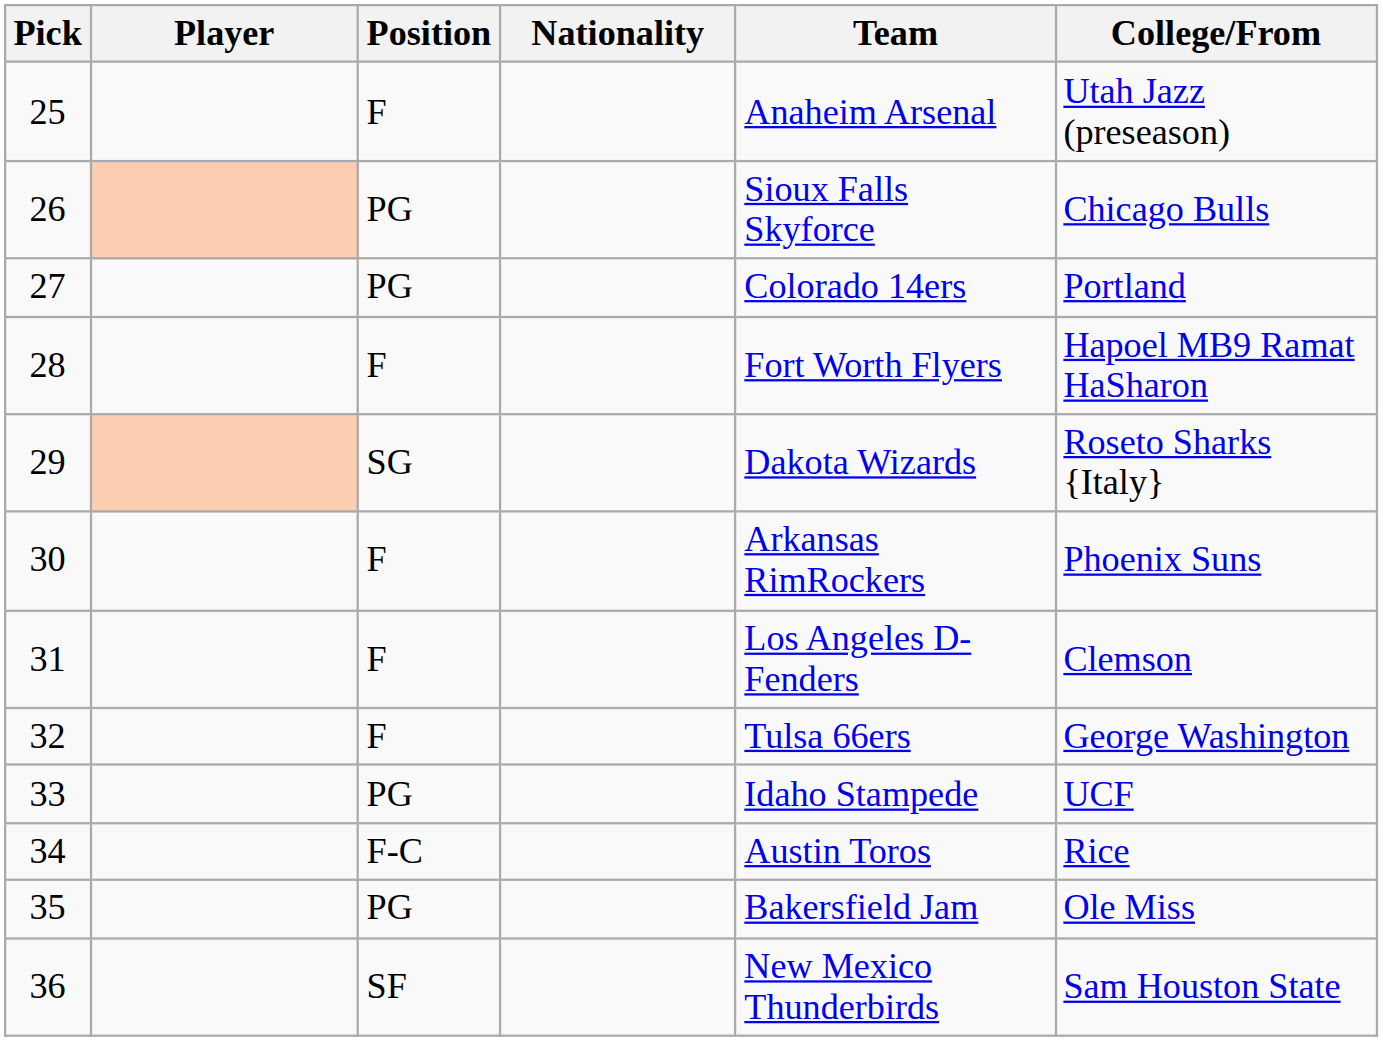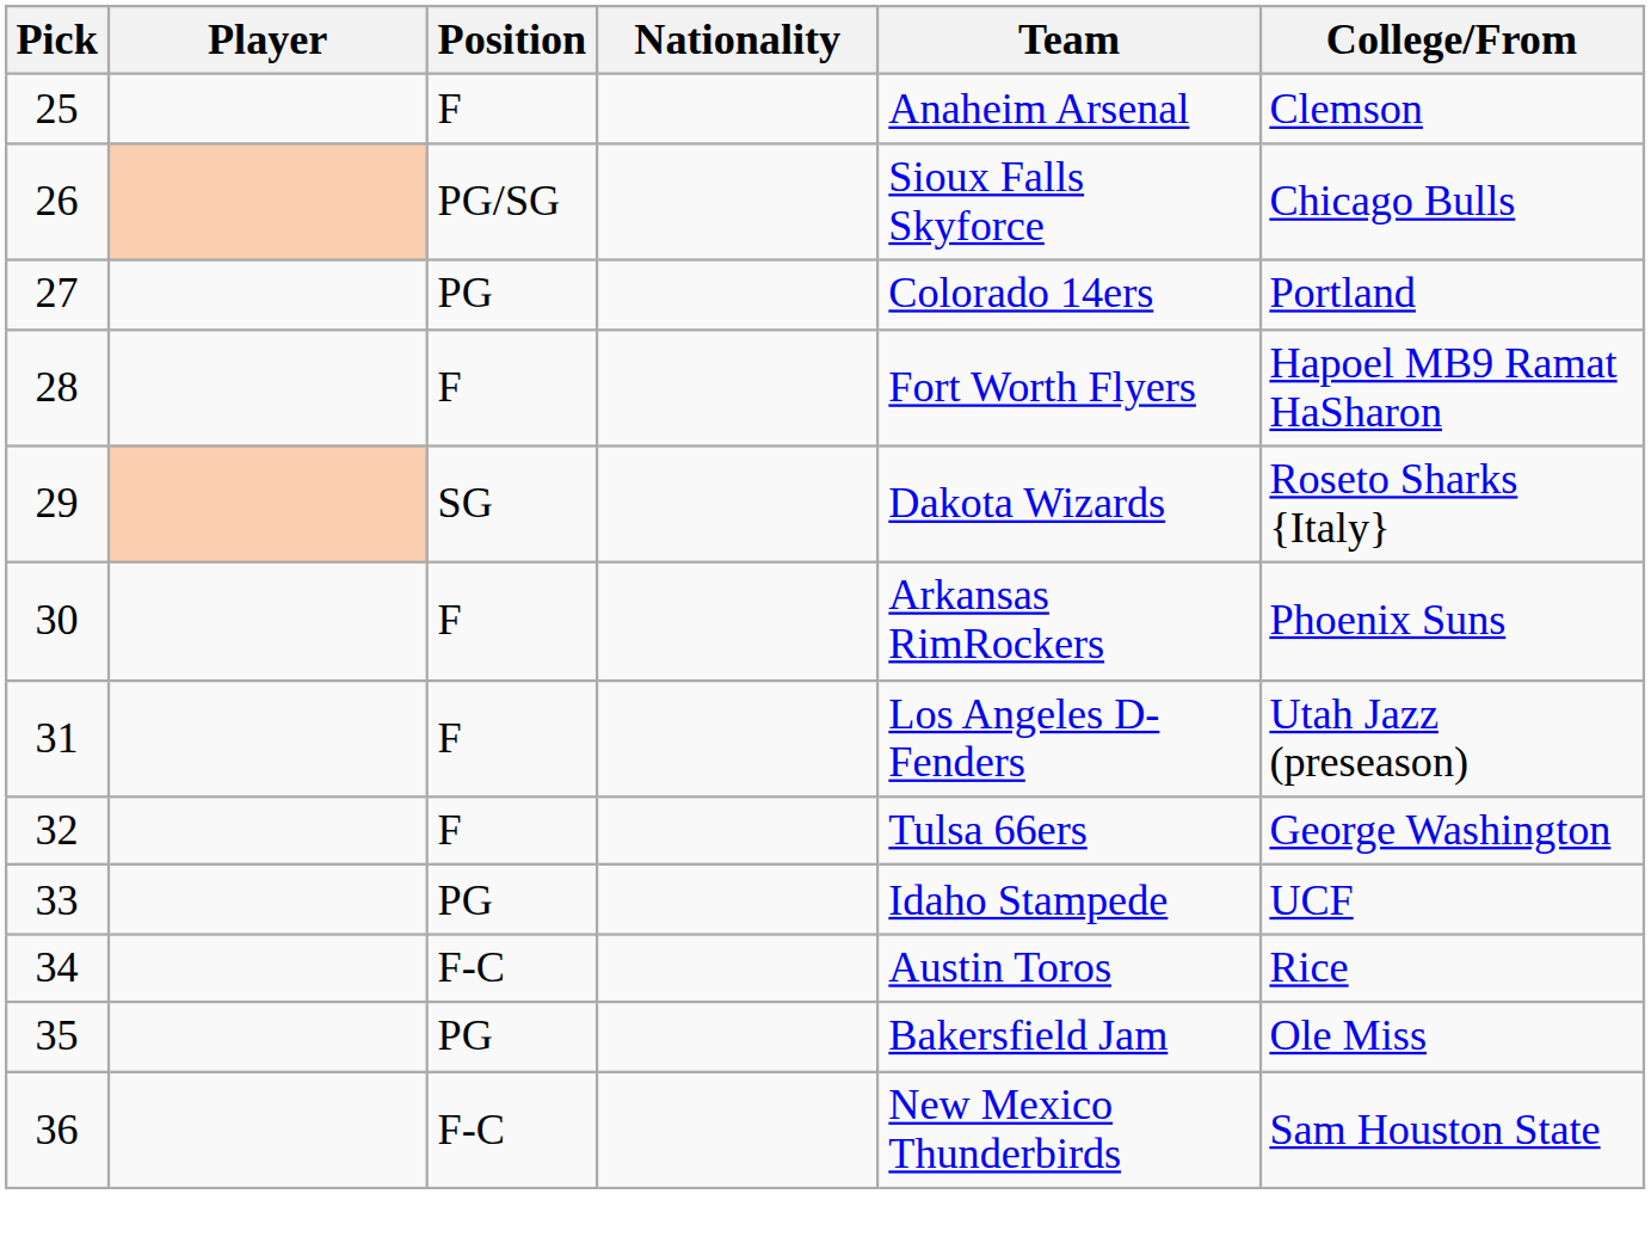25 | College/From: Utah Jazz (preseason) -> Clemson
26 | Position: PG -> PG/SG
31 | College/From: Clemson -> Utah Jazz (preseason)
36 | Position: SF -> F-C
